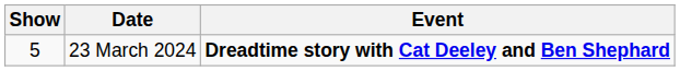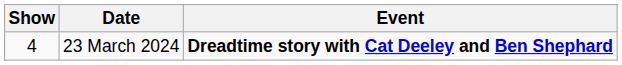23 March 2024 | Show: 5 -> 4
